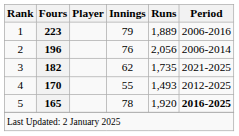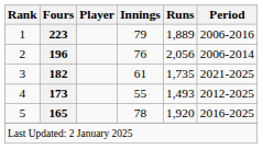3 | Innings: 62 -> 61
4 | Fours: 170 -> 173
5 | Period: bold -> normal
